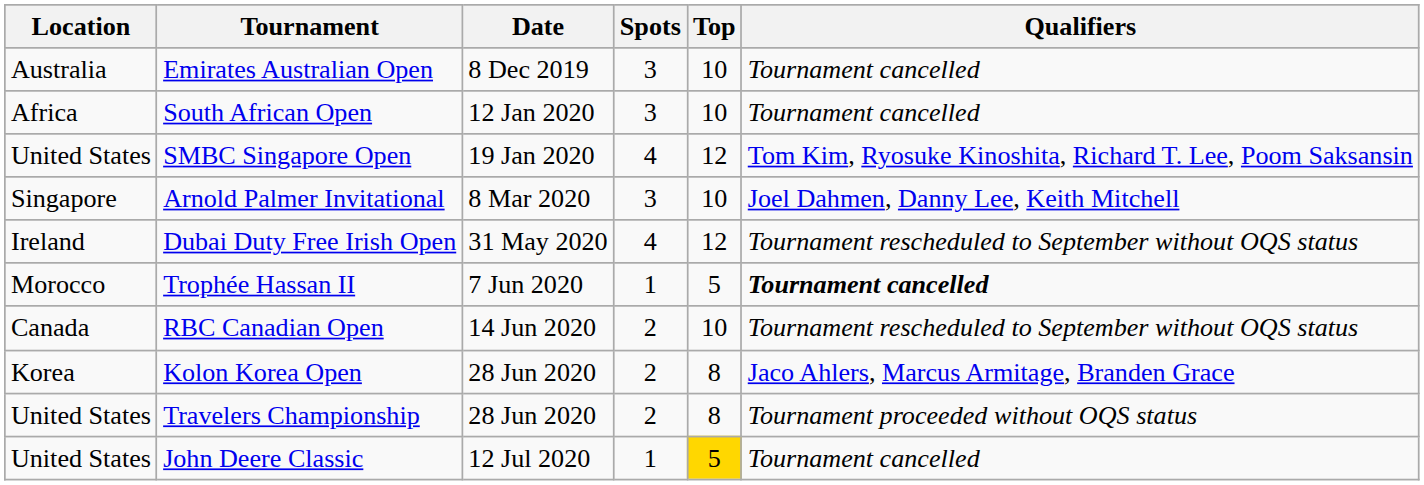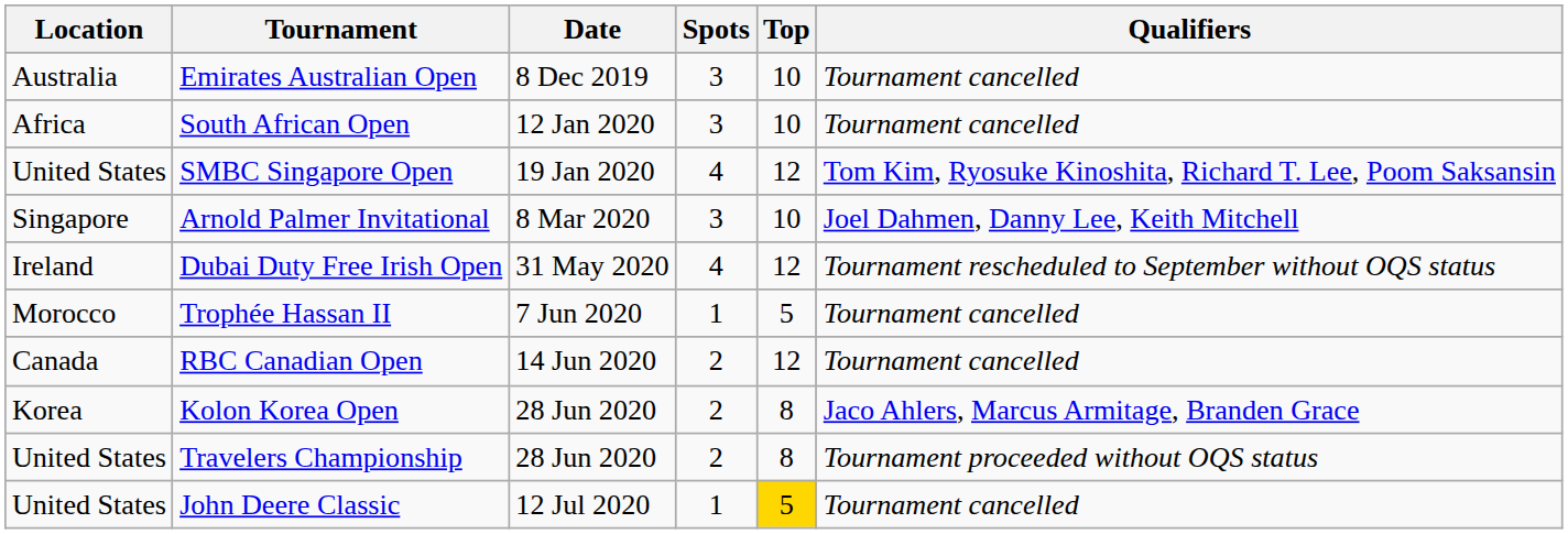Trophée Hassan II | Qualifiers: bold -> normal
RBC Canadian Open | Top: 10 -> 12
RBC Canadian Open | Qualifiers: Tournament rescheduled to September without OQS status -> Tournament cancelled
